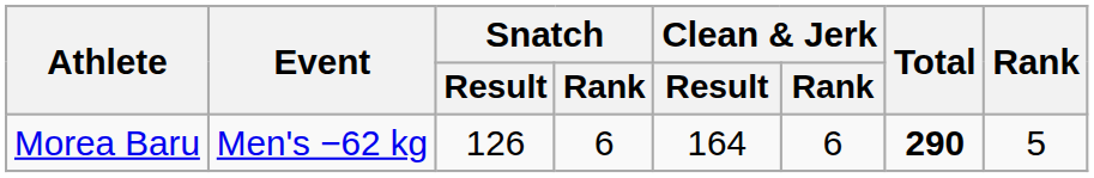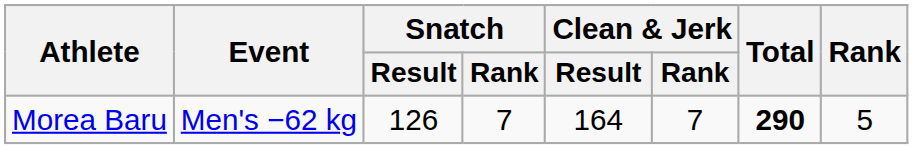Morea Baru | Snatch / Rank: 6 -> 7
Morea Baru | Clean & Jerk / Rank: 6 -> 7
